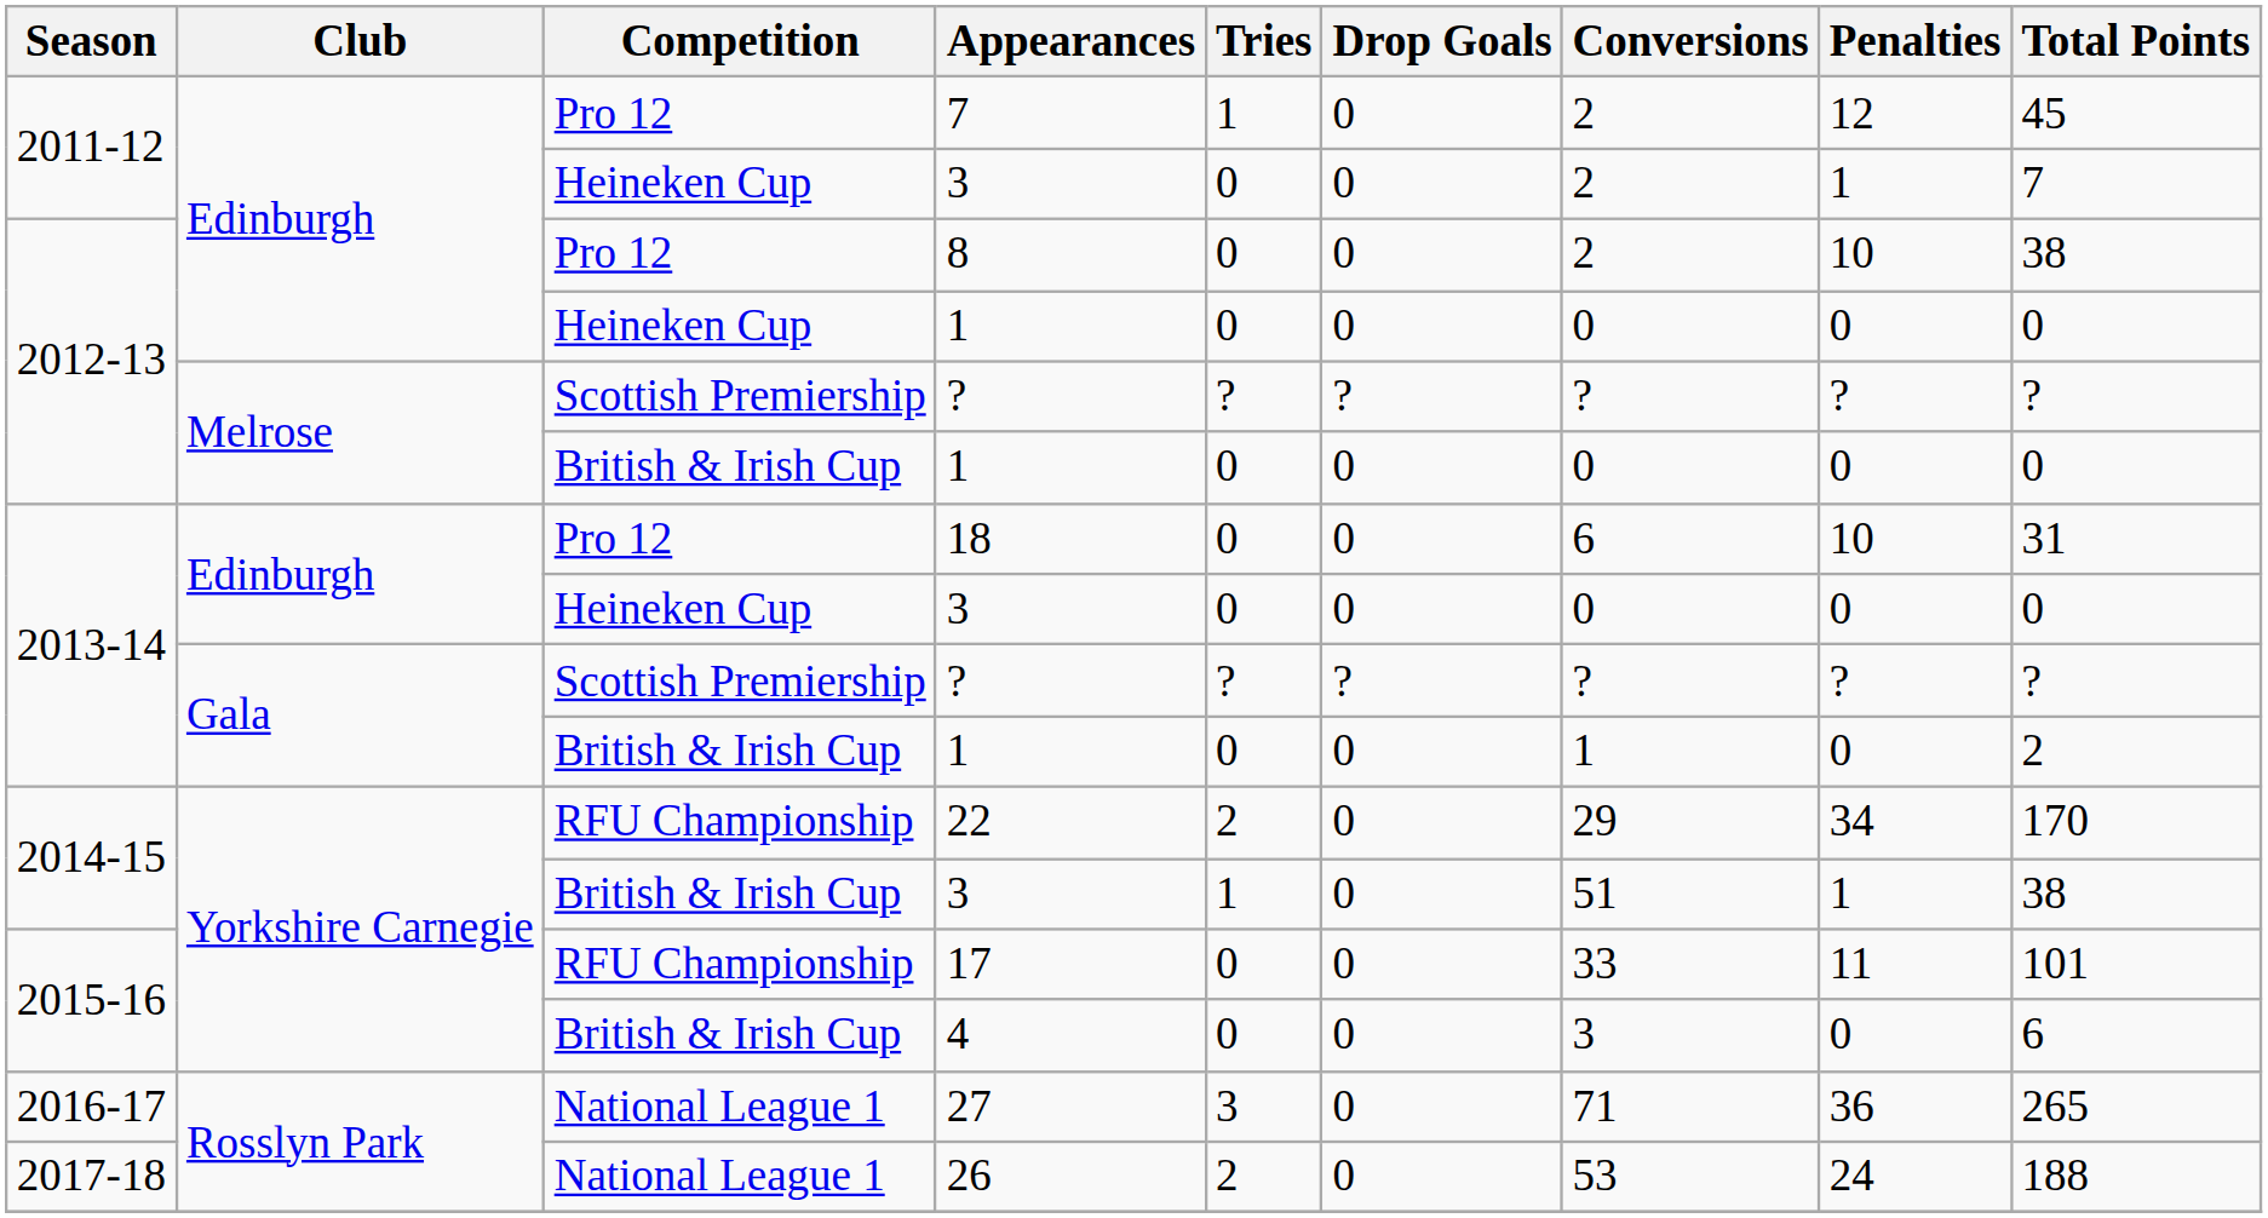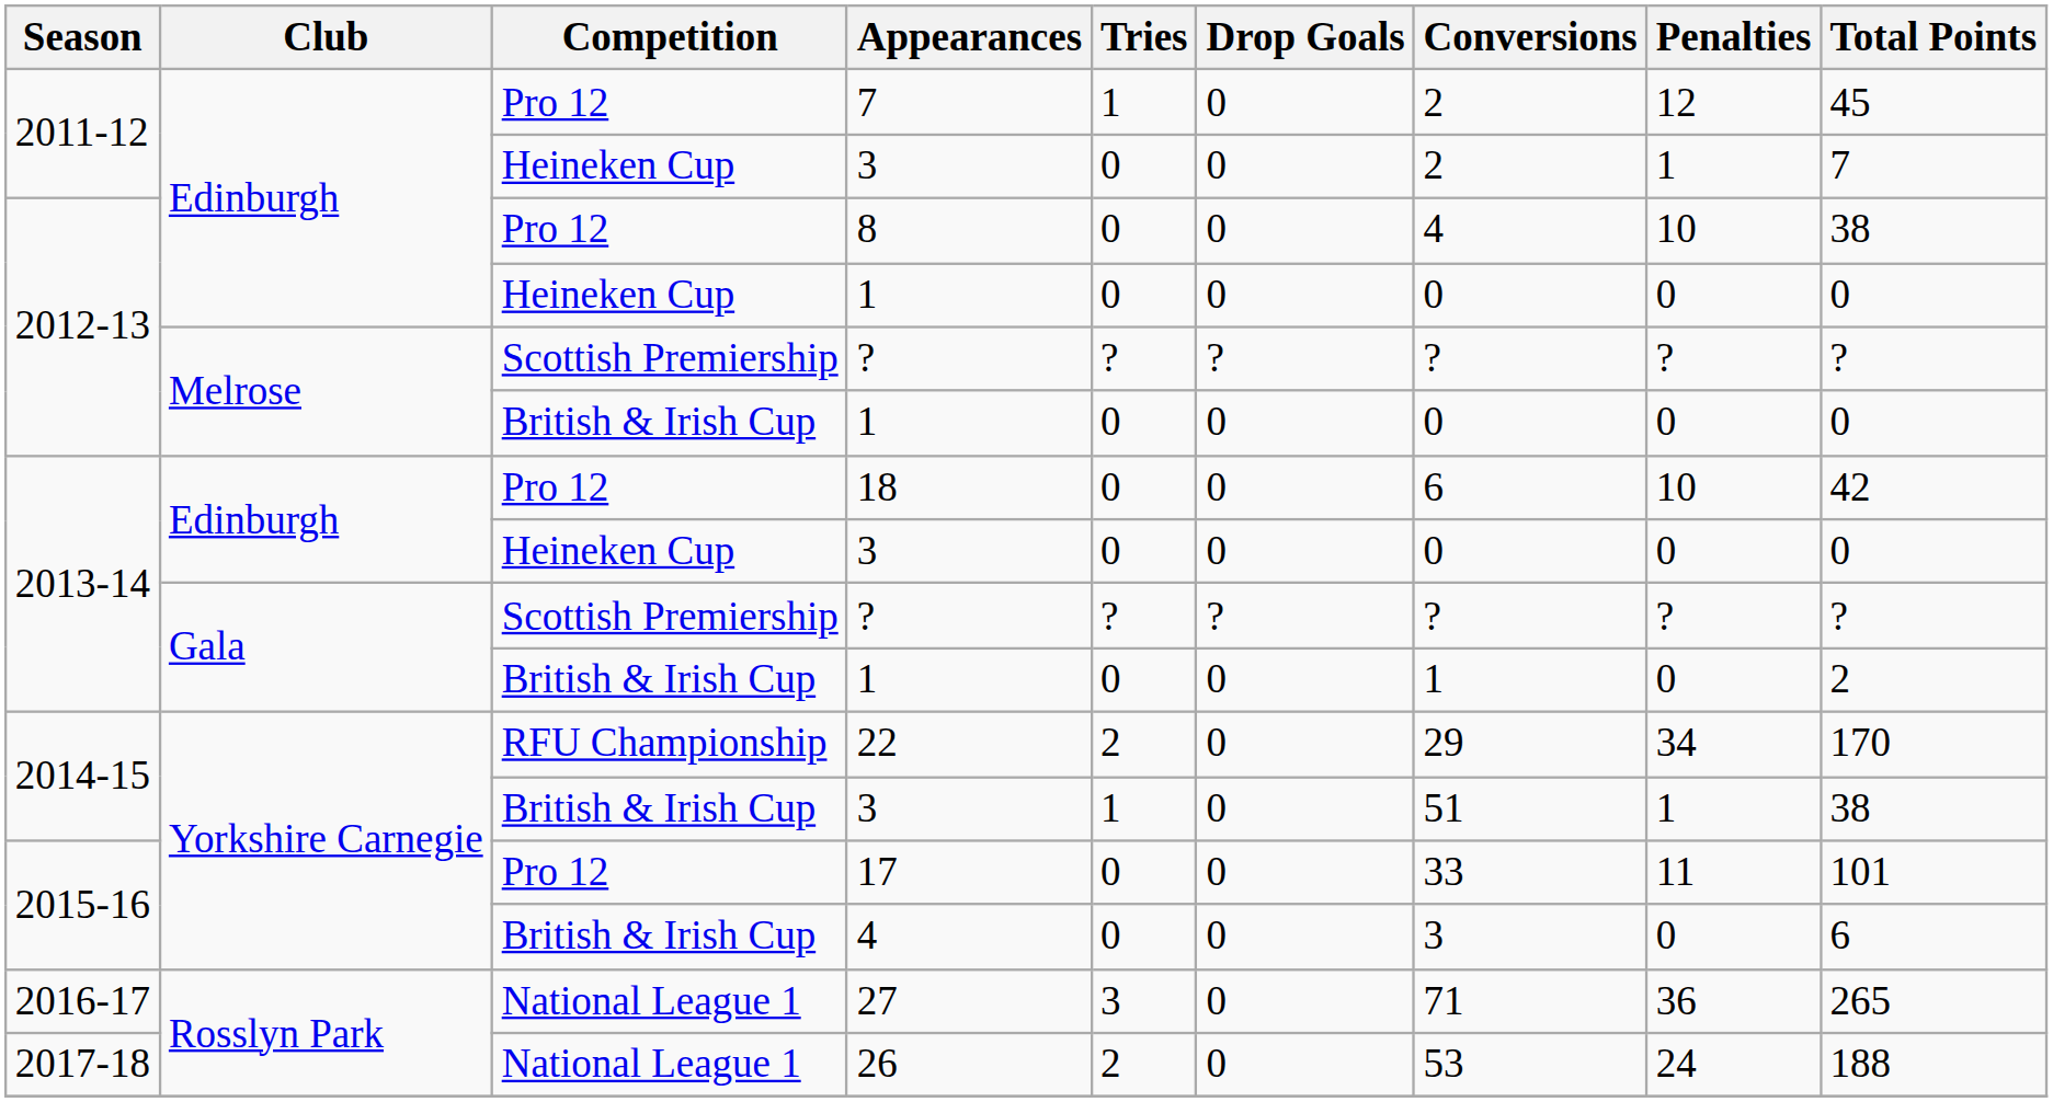8 | Conversions: 2 -> 4
18 | Total Points: 31 -> 42
17 | Competition: RFU Championship -> Pro 12
